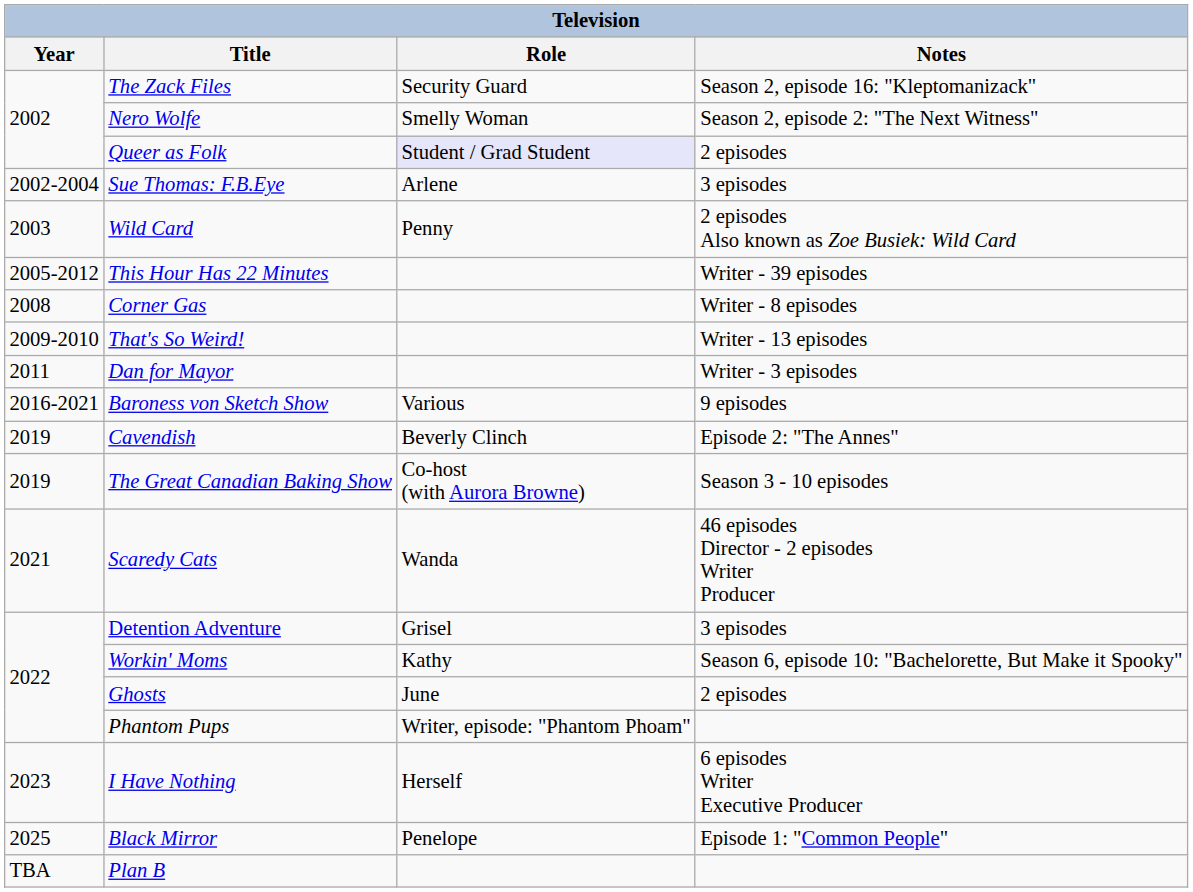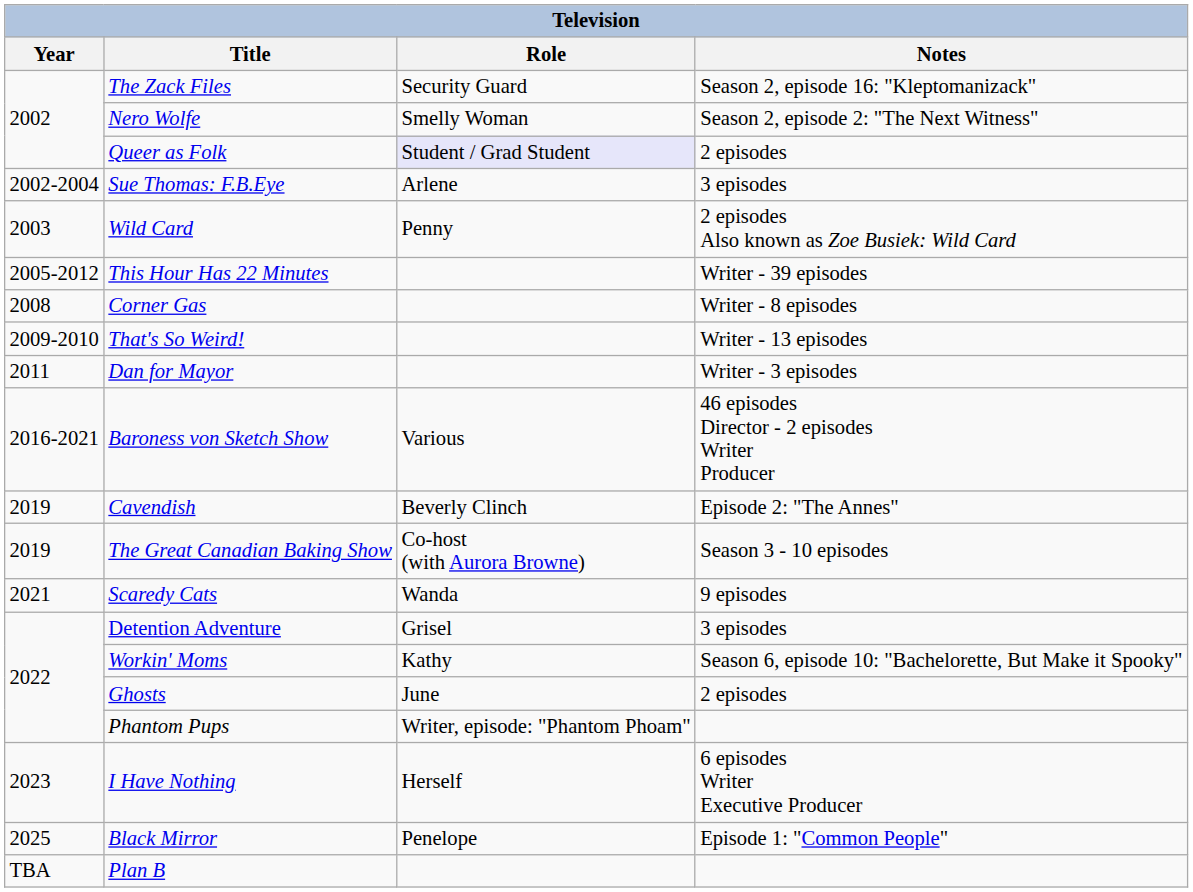Baroness von Sketch Show | Notes: 9 episodes -> 46 episodes Director - 2 episodes Writer Producer
Scaredy Cats | Notes: 46 episodes Director - 2 episodes Writer Producer -> 9 episodes
